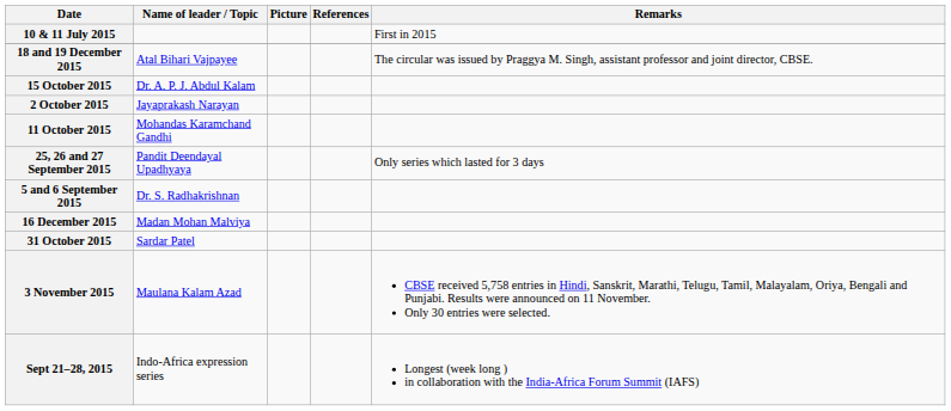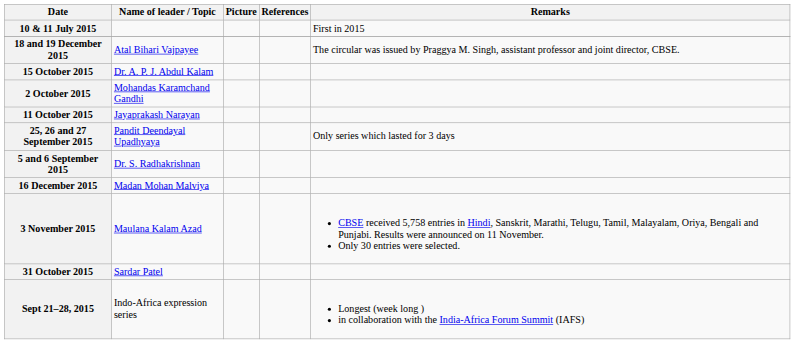2 October 2015 | Name of leader / Topic: Jayaprakash Narayan -> Mohandas Karamchand Gandhi
11 October 2015 | Name of leader / Topic: Mohandas Karamchand Gandhi -> Jayaprakash Narayan
rows swapped: 3 November 2015 <-> 31 October 2015
